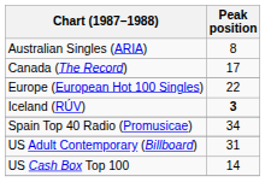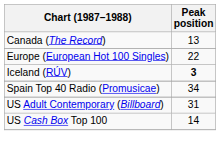- row: Australian Singles (ARIA) | 8
Canada (The Record) | Peak position: 17 -> 13
